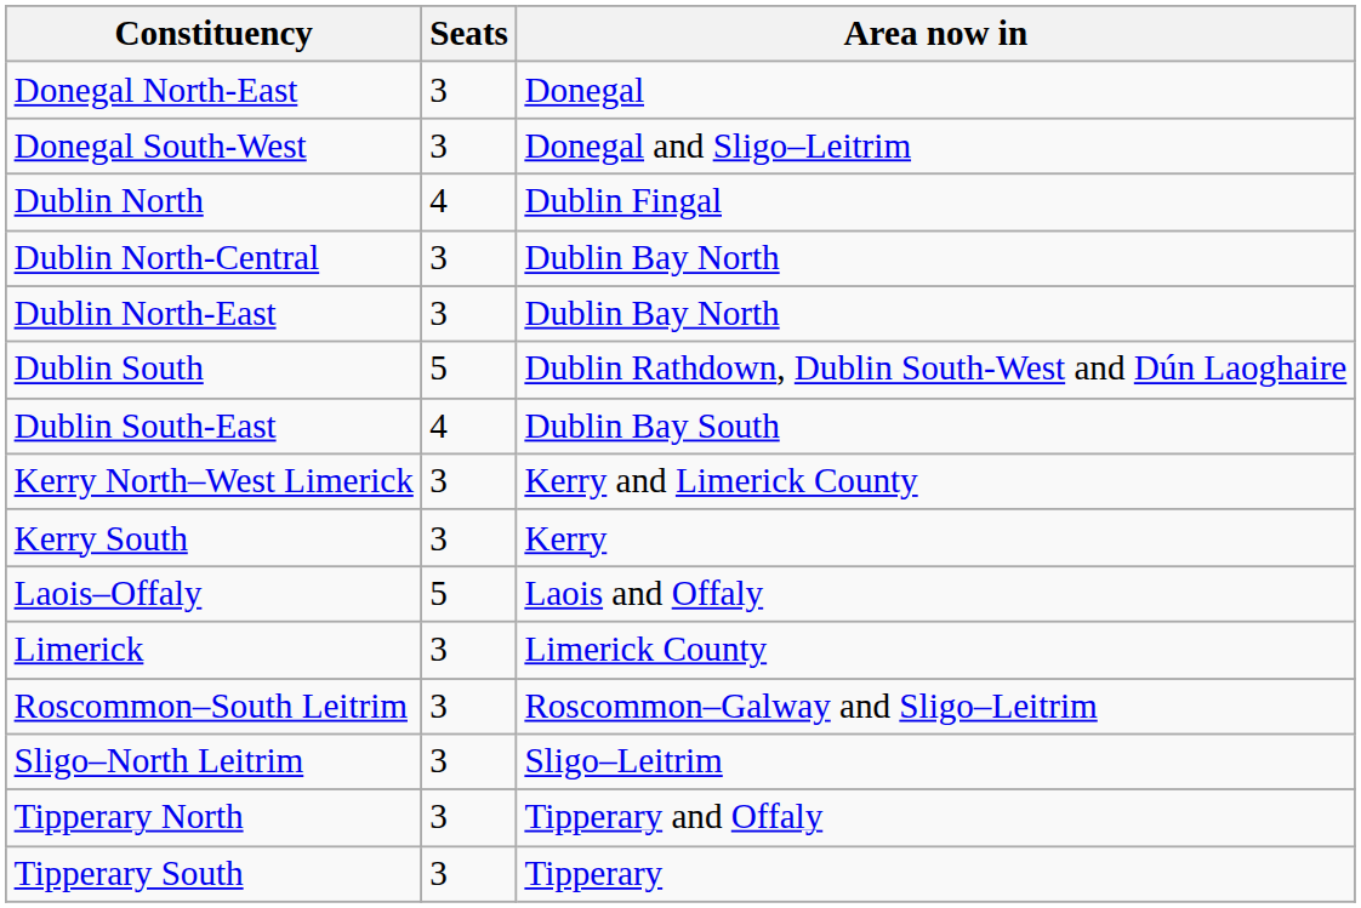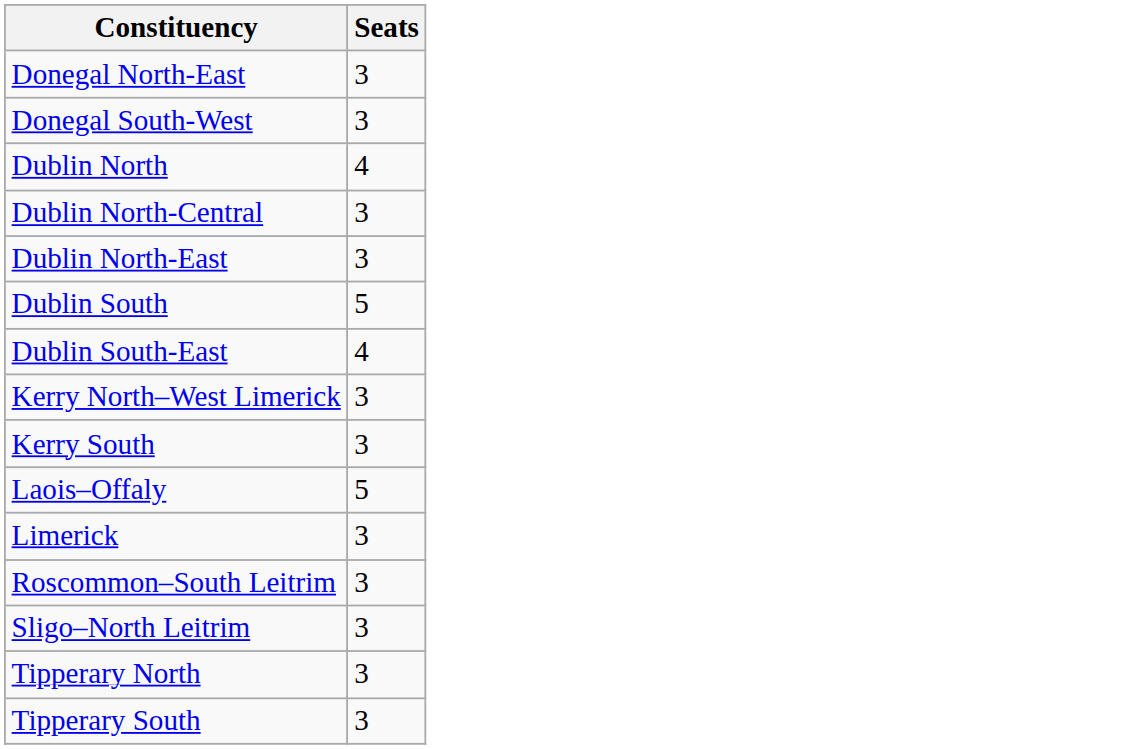- column: Area now in | Donegal | Donegal and Sligo–Leitrim | Dublin Fingal | Dublin Bay North | Dublin Bay North | Dublin Rathdown, Dublin South-West and Dún Laoghaire | Dublin Bay South | Kerry and Limerick County | Kerry | Laois and Offaly | Limerick County | Roscommon–Galway and Sligo–Leitrim | Sligo–Leitrim | Tipperary and Offaly | Tipperary
